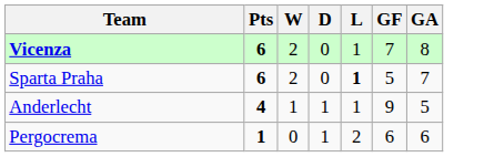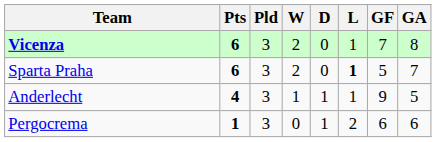+ column: Pld | 3 | 3 | 3 | 3
